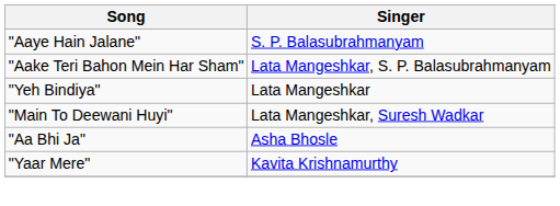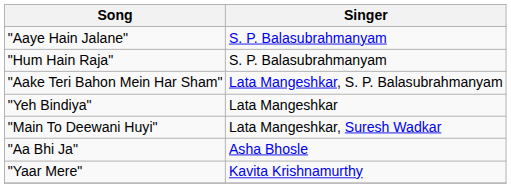+ row: "Hum Hain Raja" | S. P. Balasubrahmanyam
